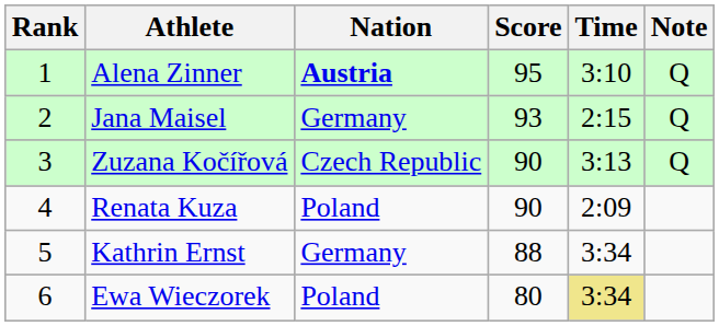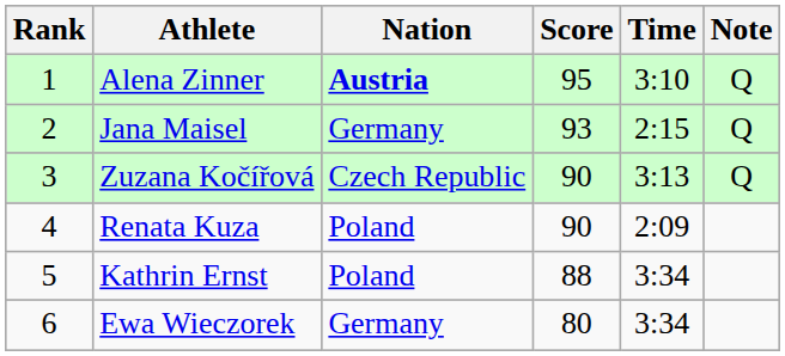Kathrin Ernst | Nation: Germany -> Poland
Ewa Wieczorek | Nation: Poland -> Germany
Ewa Wieczorek | Time: khaki background -> no background
